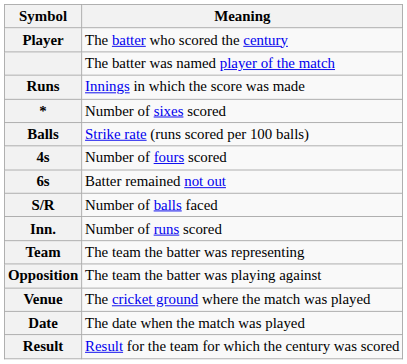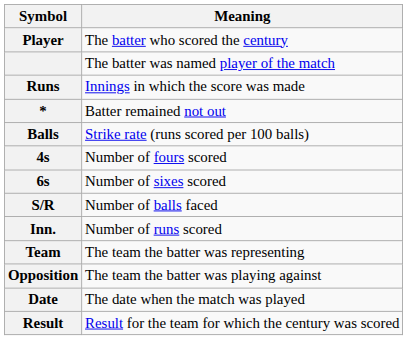* | Meaning: Number of sixes scored -> Batter remained not out
6s | Meaning: Batter remained not out -> Number of sixes scored
- row: Venue | The cricket ground where the match was played
